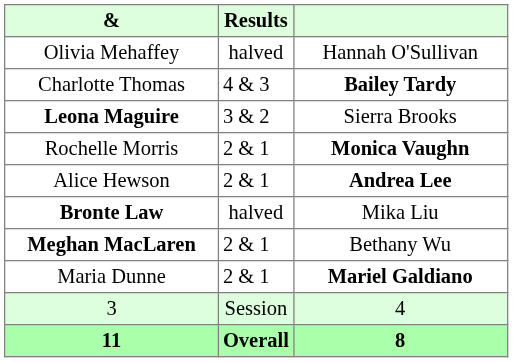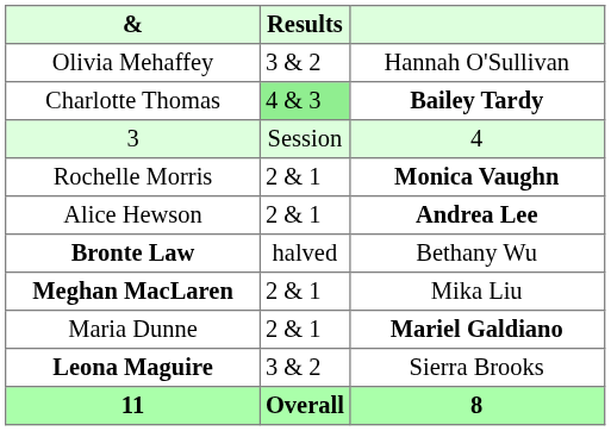Olivia Mehaffey | Results: halved -> 3 & 2
Charlotte Thomas | Results: no background -> lightgreen background
rows swapped: Leona Maguire <-> 3
Bronte Law | column 3: Mika Liu -> Bethany Wu
Meghan MacLaren | column 3: Bethany Wu -> Mika Liu
